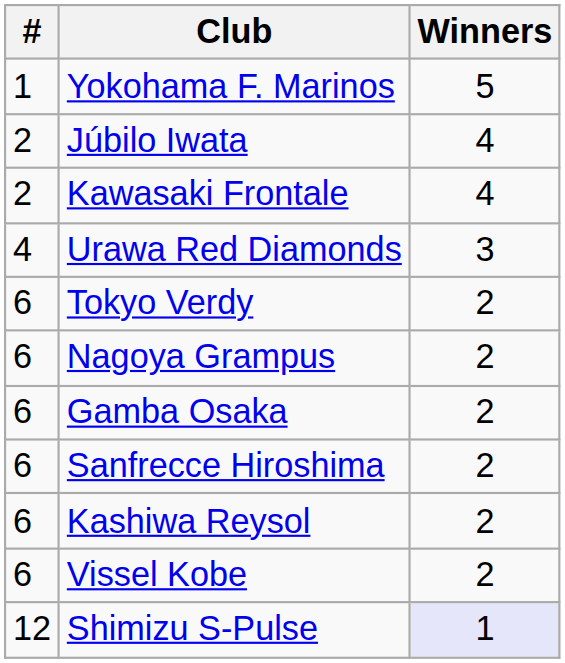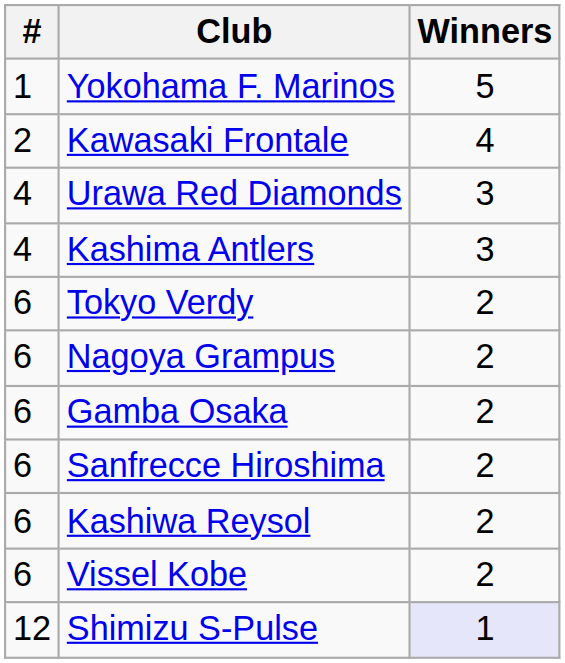- row: 2 | Júbilo Iwata | 4
+ row: 4 | Kashima Antlers | 3
